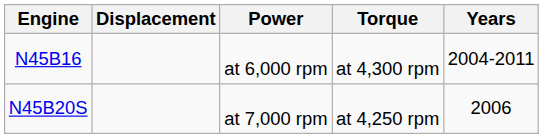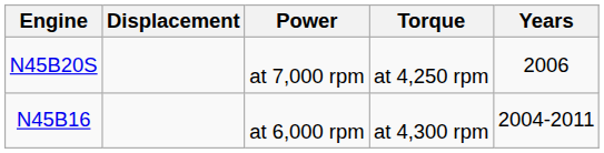rows swapped: N45B16 <-> N45B20S
